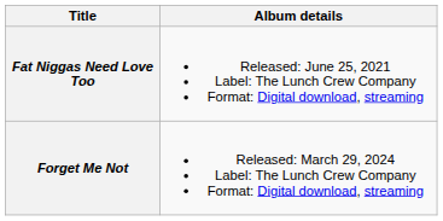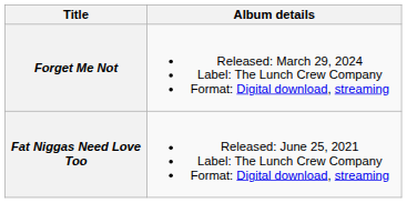rows swapped: Fat Niggas Need Love Too <-> Forget Me Not
